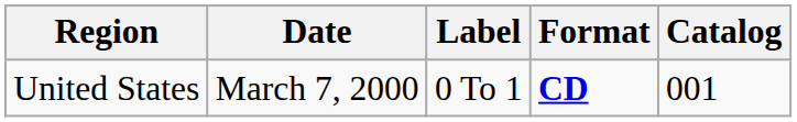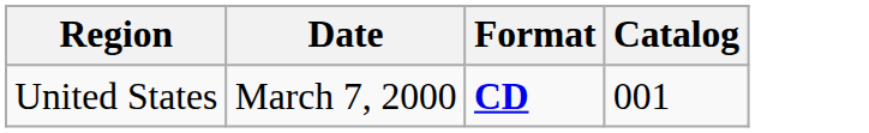- column: Label | 0 To 1
